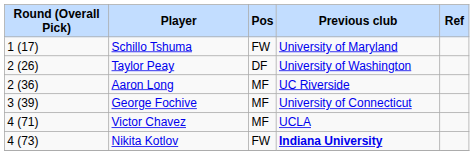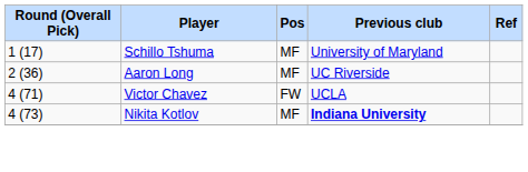Schillo Tshuma | Pos: FW -> MF
- row: 2 (26) | Taylor Peay | DF | University of Washington
- row: 3 (39) | George Fochive | MF | University of Connecticut
Victor Chavez | Pos: MF -> FW
Nikita Kotlov | Pos: FW -> MF
